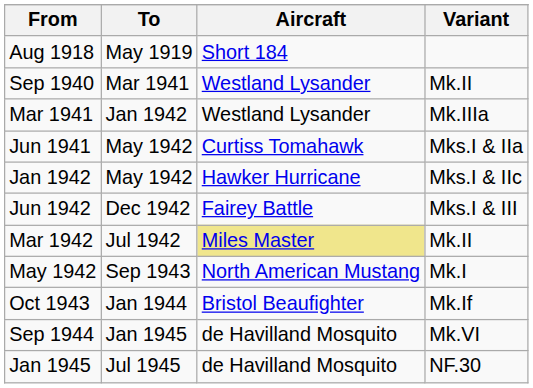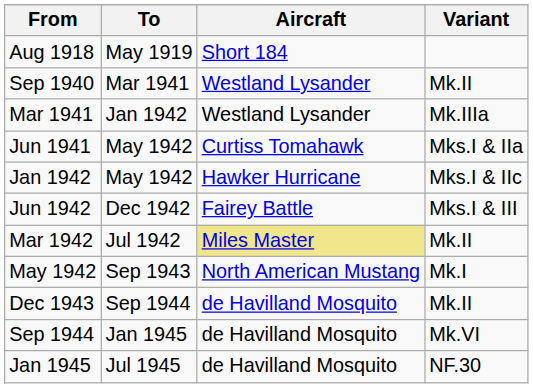- row: Oct 1943 | Jan 1944 | Bristol Beaufighter | Mk.If
+ row: Dec 1943 | Sep 1944 | de Havilland Mosquito | Mk.II
